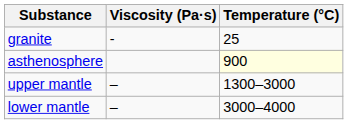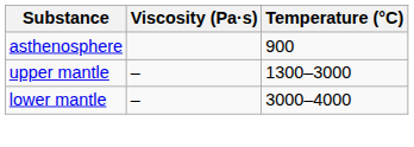- row: granite | - | 25
asthenosphere | Temperature (°C): lightyellow background -> no background
